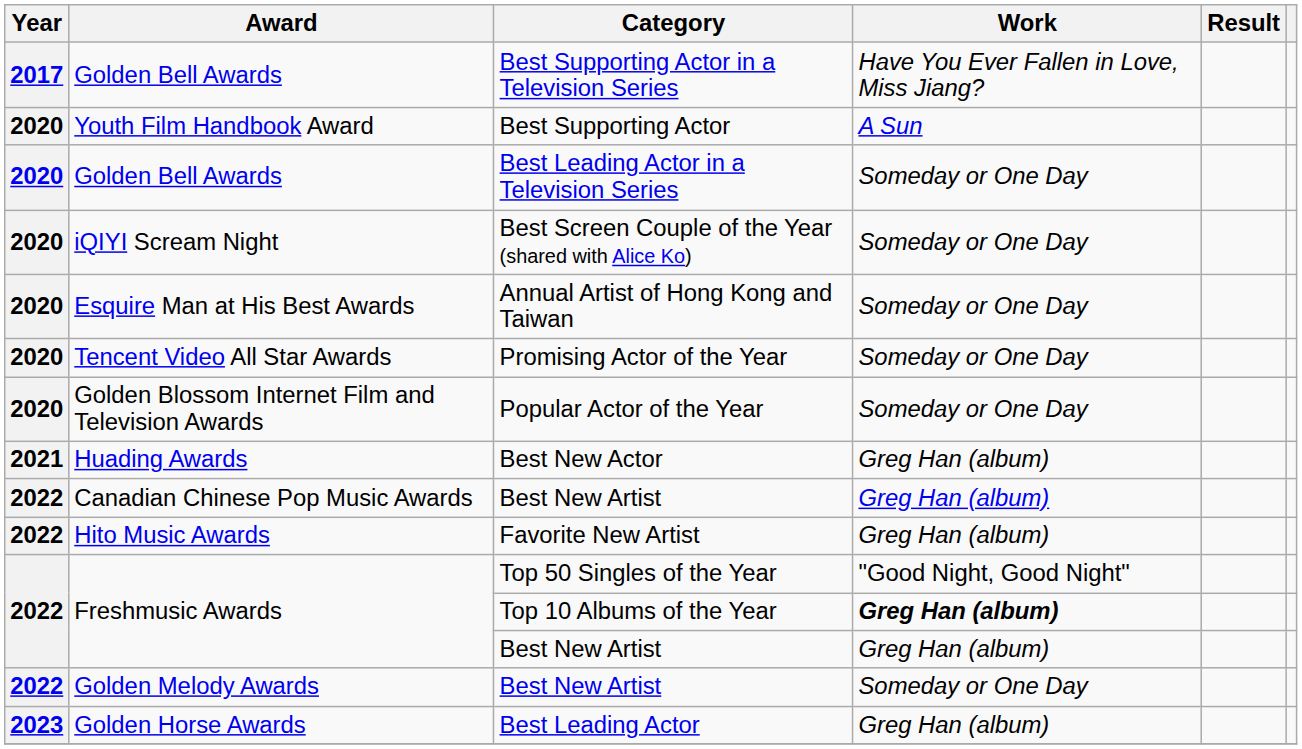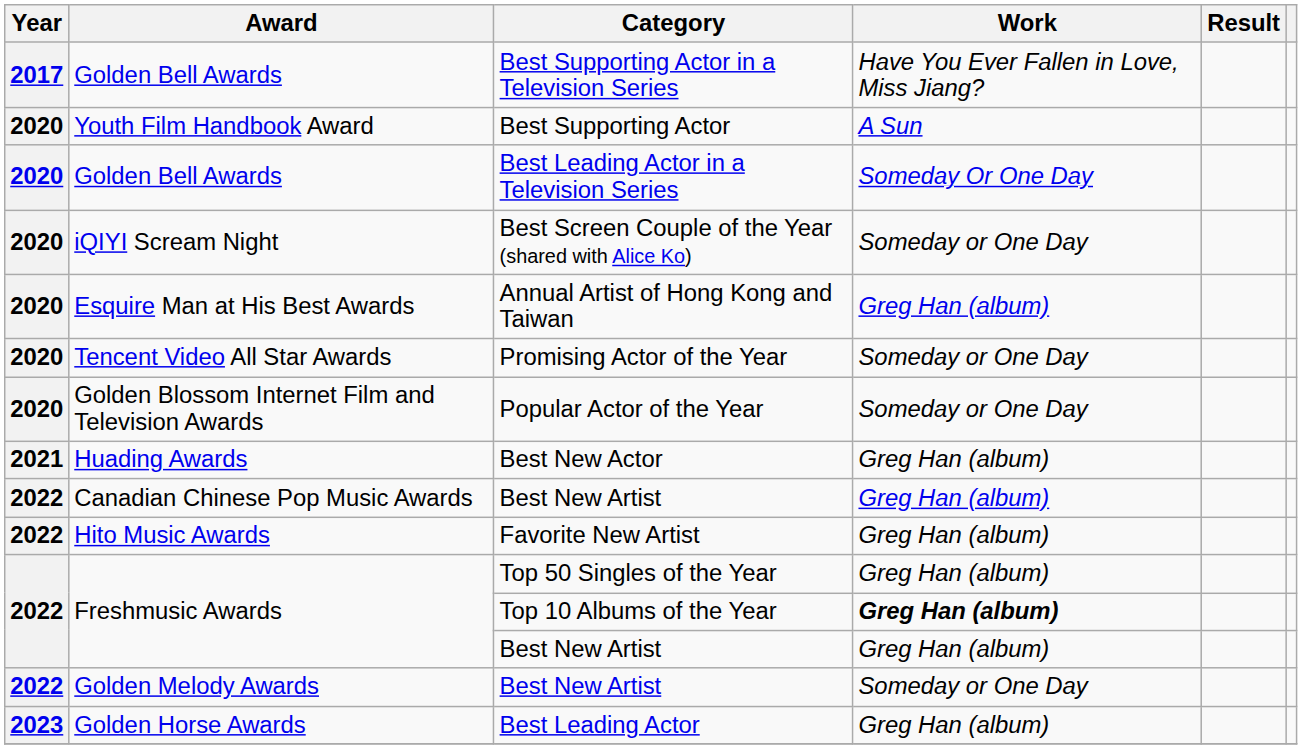Best Leading Actor in a Television Series | Work: Someday or One Day -> Someday Or One Day
Annual Artist of Hong Kong and Taiwan | Work: Someday or One Day -> Greg Han (album)
Top 50 Singles of the Year | Work: "Good Night, Good Night" -> Greg Han (album)
